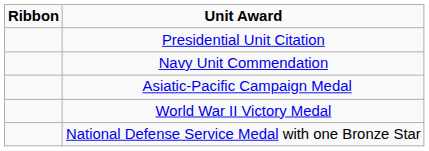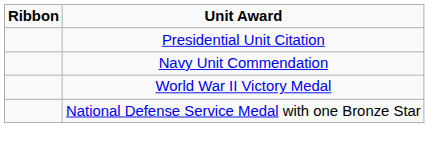- row: Asiatic-Pacific Campaign Medal
